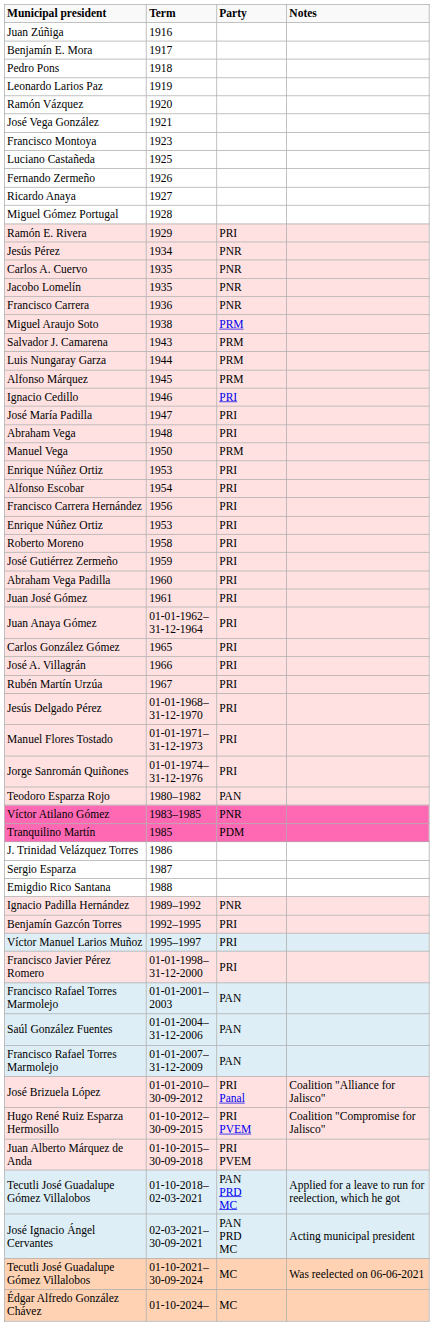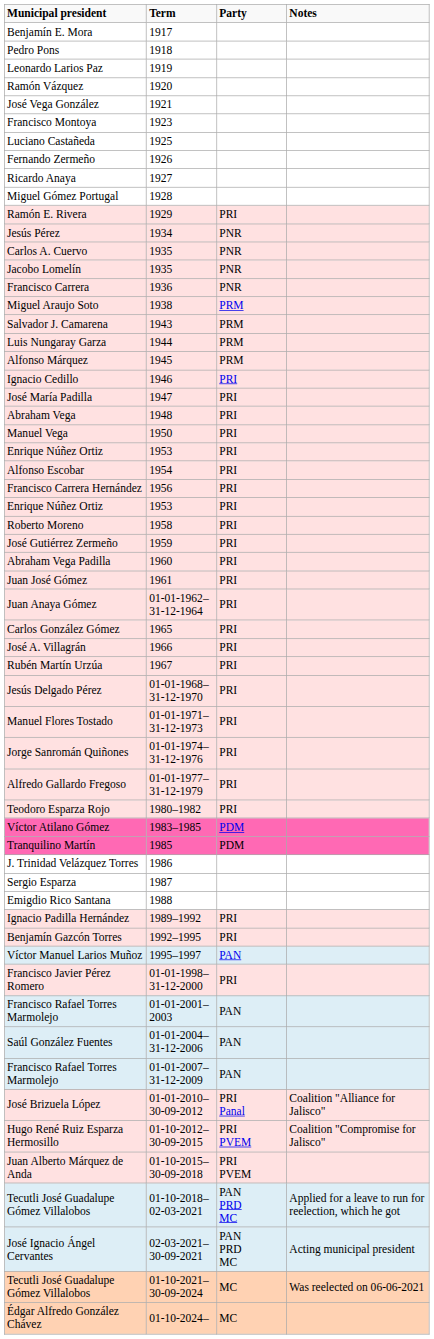- row: Juan Zúñiga | 1916
Manuel Vega | Party: PRM -> PRI
+ row: Alfredo Gallardo Fregoso | 01-01-1977–31-12-1979 | PRI
Teodoro Esparza Rojo | Party: PAN -> PRI
Víctor Atilano Gómez | Party: PNR -> PDM
Ignacio Padilla Hernández | Party: PNR -> PRI
Víctor Manuel Larios Muñoz | Party: PRI -> PAN
